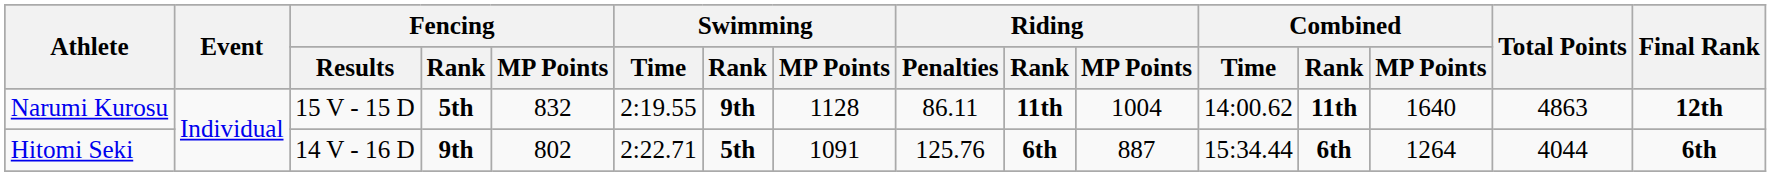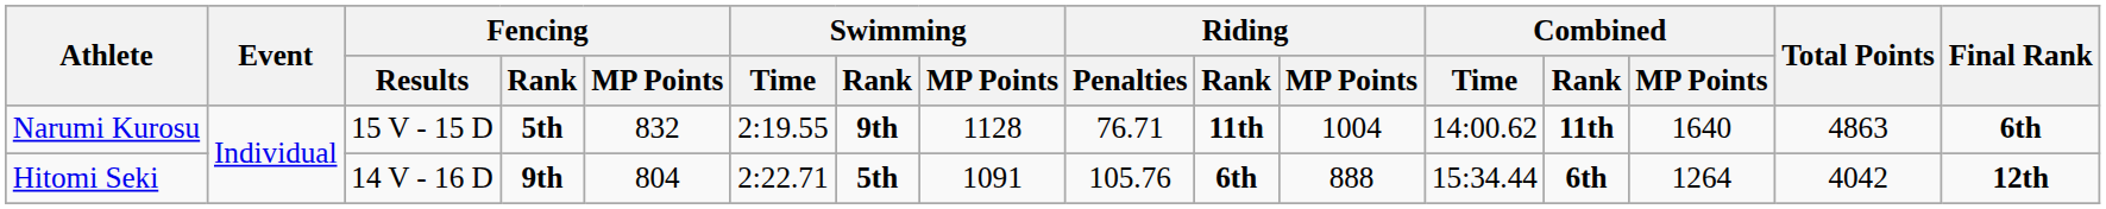Narumi Kurosu | Riding / Penalties: 86.11 -> 76.71
Narumi Kurosu | Final Rank: 12th -> 6th
Hitomi Seki | Fencing / MP Points: 802 -> 804
Hitomi Seki | Riding / Penalties: 125.76 -> 105.76
Hitomi Seki | Riding / MP Points: 887 -> 888
Hitomi Seki | Total Points: 4044 -> 4042
Hitomi Seki | Final Rank: 6th -> 12th
